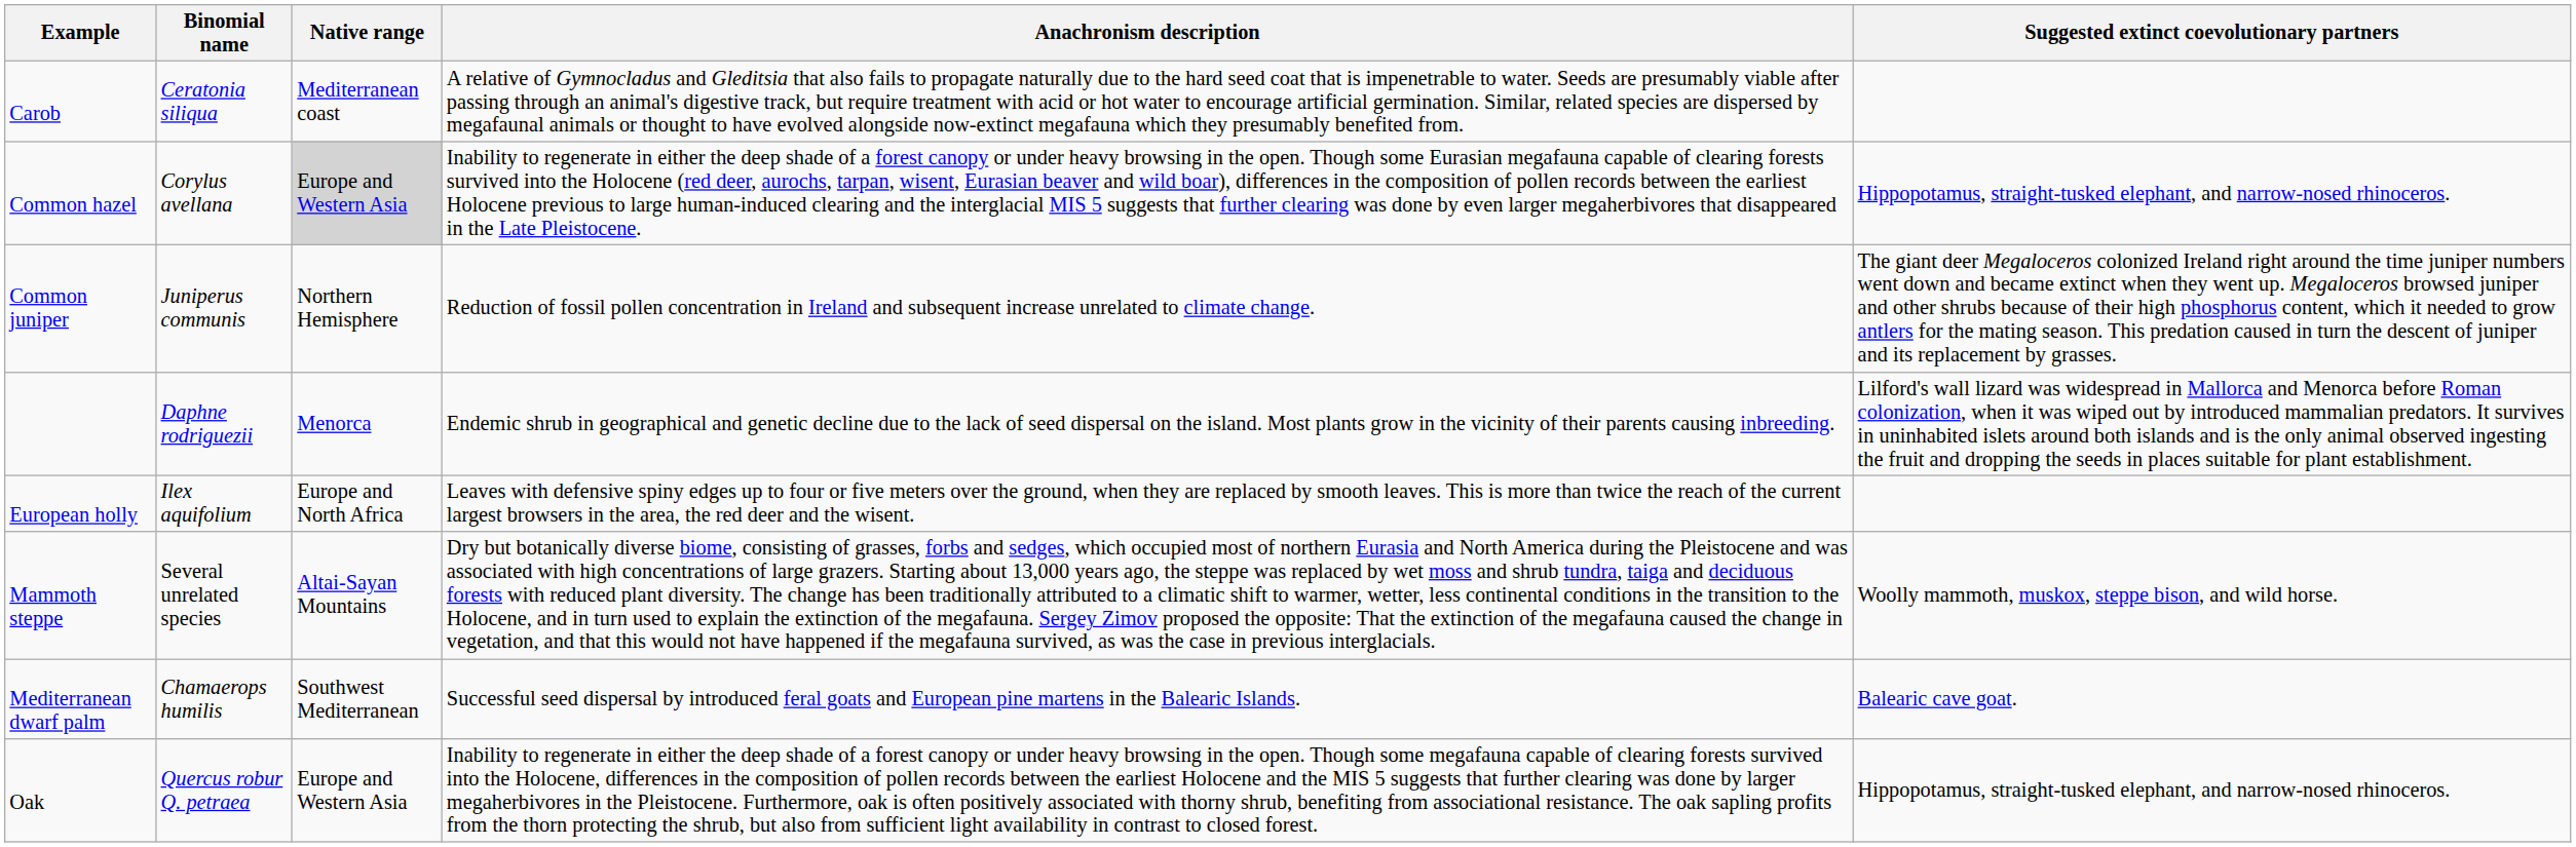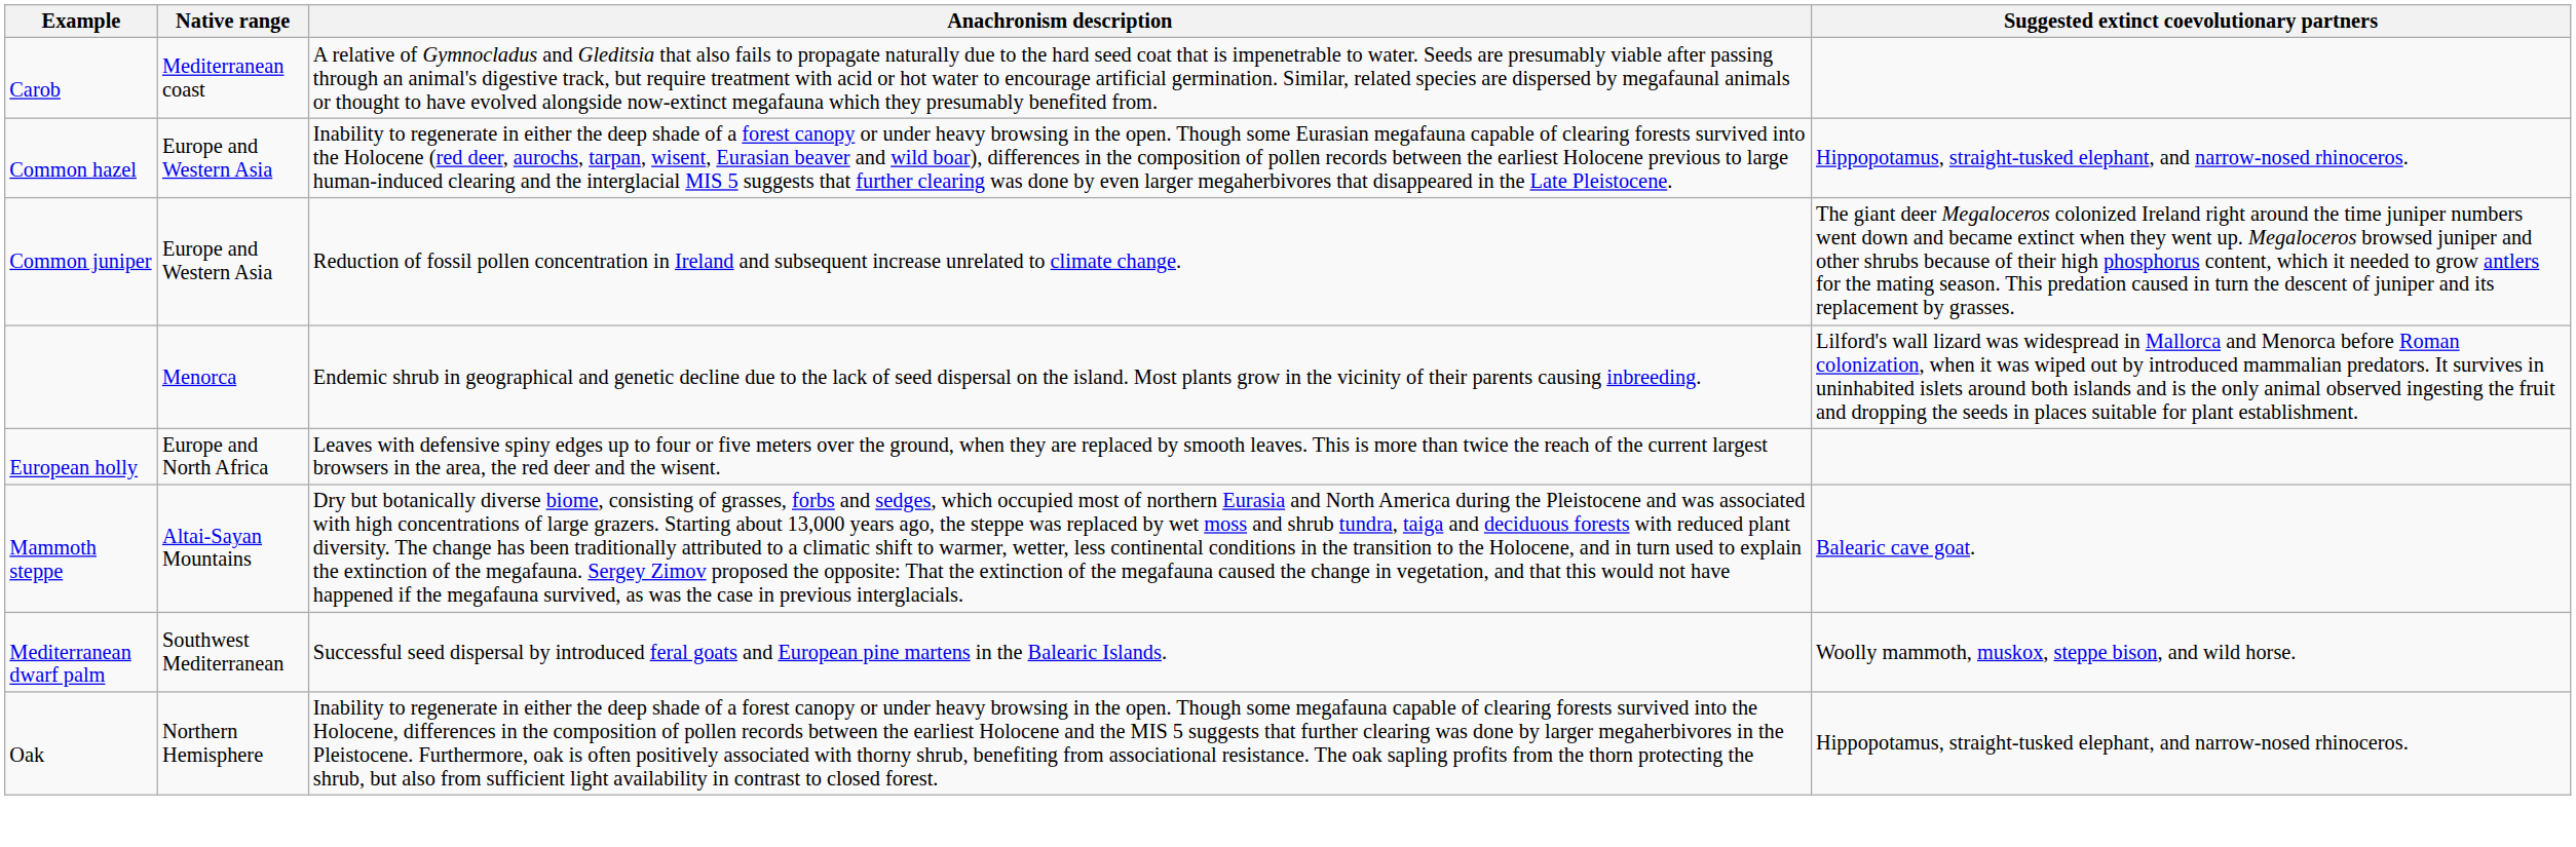- column: Binomial name | Ceratonia siliqua | Corylus avellana | Juniperus communis | Daphne rodriguezii | Ilex aquifolium | Several unrelated species | Chamaerops humilis | Quercus robur Q. petraea
Common hazel | Native range: lightgrey background -> no background
Common juniper | Native range: Northern Hemisphere -> Europe and Western Asia
Mammoth steppe | Suggested extinct coevolutionary partners: Woolly mammoth, muskox, steppe bison, and wild horse. -> Balearic cave goat.
Mediterranean dwarf palm | Suggested extinct coevolutionary partners: Balearic cave goat. -> Woolly mammoth, muskox, steppe bison, and wild horse.
Oak | Native range: Europe and Western Asia -> Northern Hemisphere
